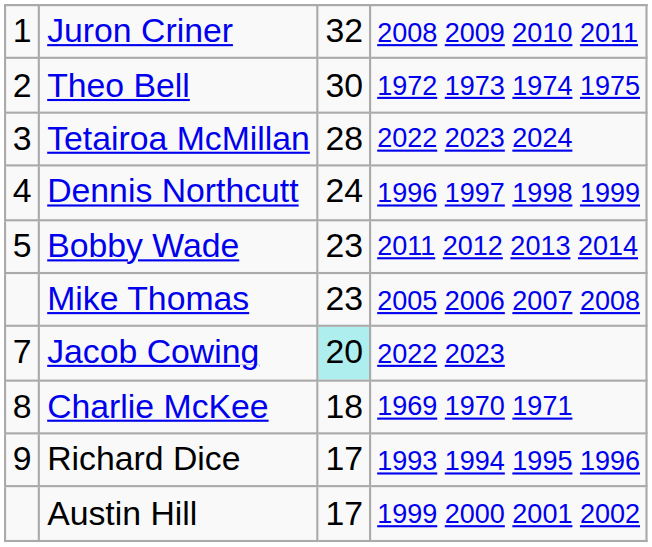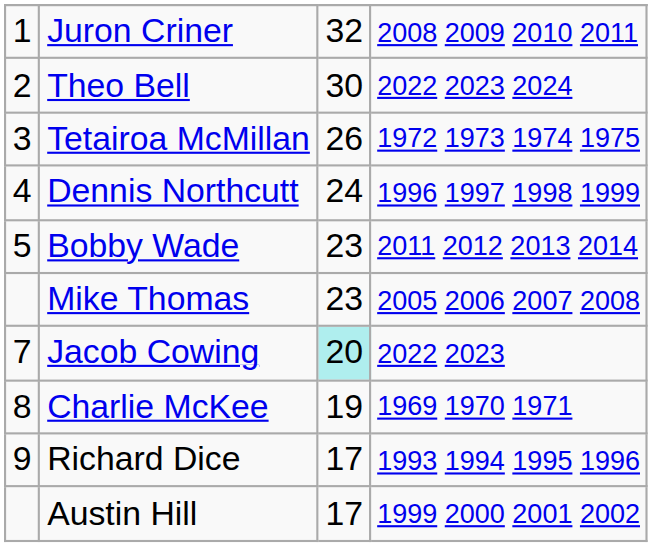Theo Bell | column 4: 1972 1973 1974 1975 -> 2022 2023 2024
Tetairoa McMillan | column 3: 28 -> 26
Tetairoa McMillan | column 4: 2022 2023 2024 -> 1972 1973 1974 1975
Charlie McKee | column 3: 18 -> 19
